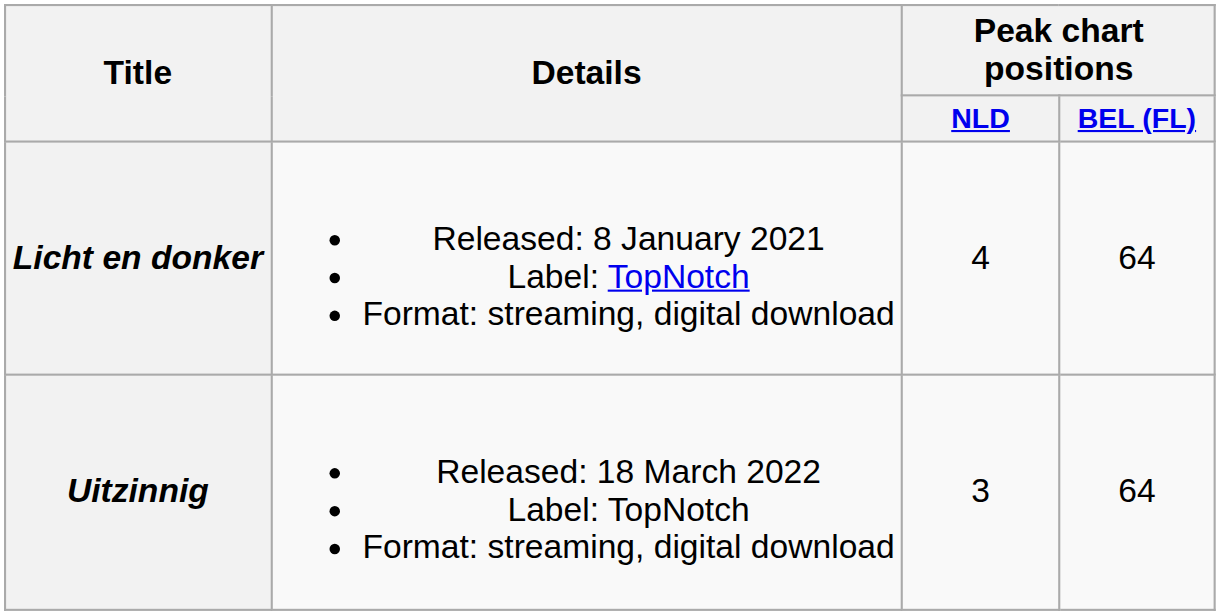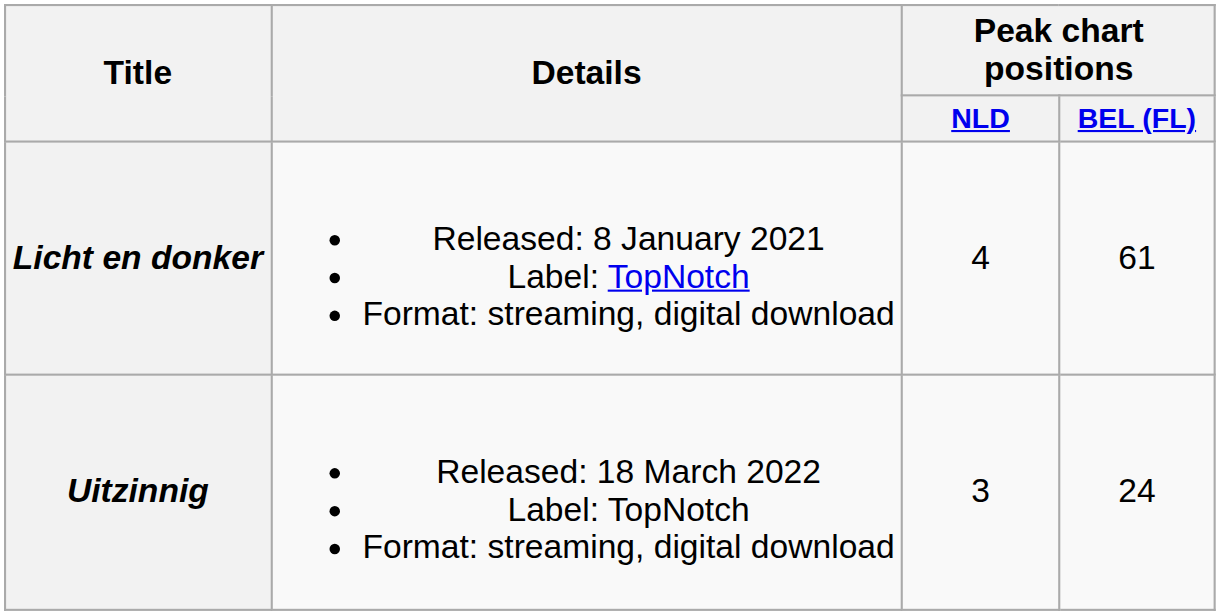Licht en donker | Peak chart positions / BEL (FL): 64 -> 61
Uitzinnig | Peak chart positions / BEL (FL): 64 -> 24
